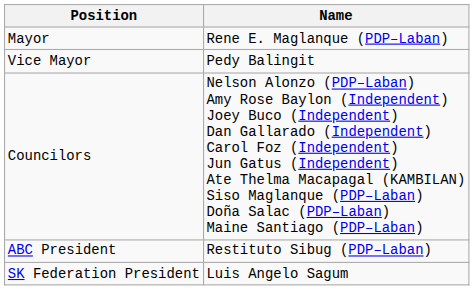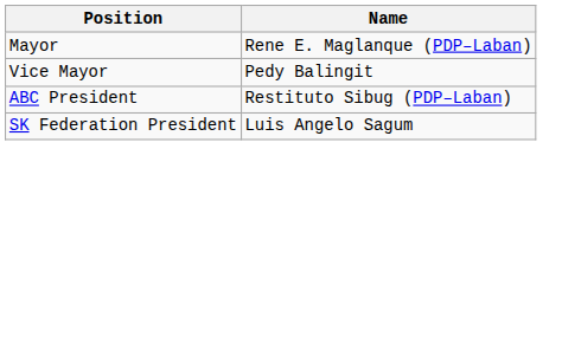- row: Councilors | Nelson Alonzo (PDP–Laban) Amy Rose Baylon (Independent) Joey Buco (Independent) Dan Gallarado (Independent) Carol Foz (Independent) Jun Gatus (Independent) Ate Thelma Macapagal (KAMBILAN) Siso Maglanque (PDP–Laban) Doña Salac (PDP–Laban) Maine Santiago (PDP–Laban)
